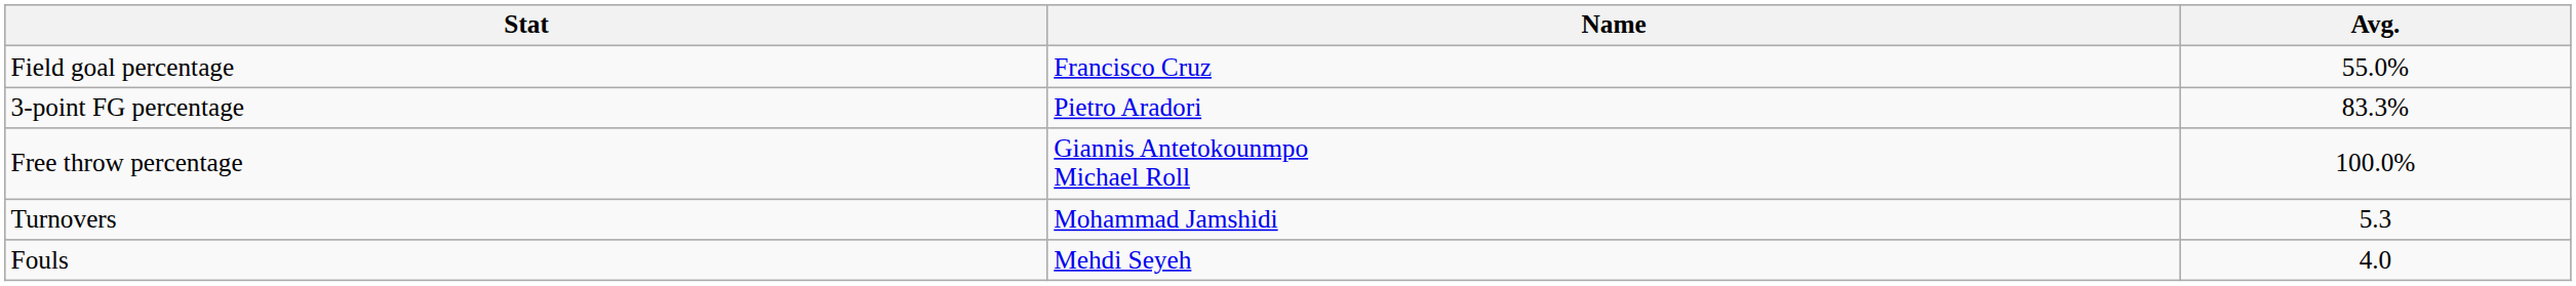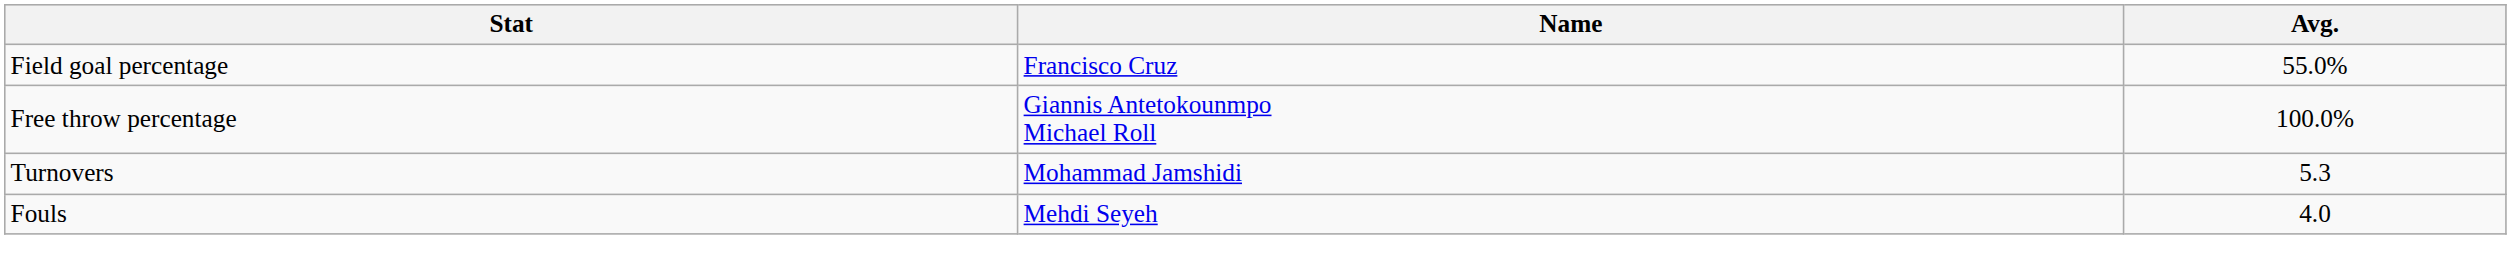- row: 3-point FG percentage | Pietro Aradori | 83.3%
